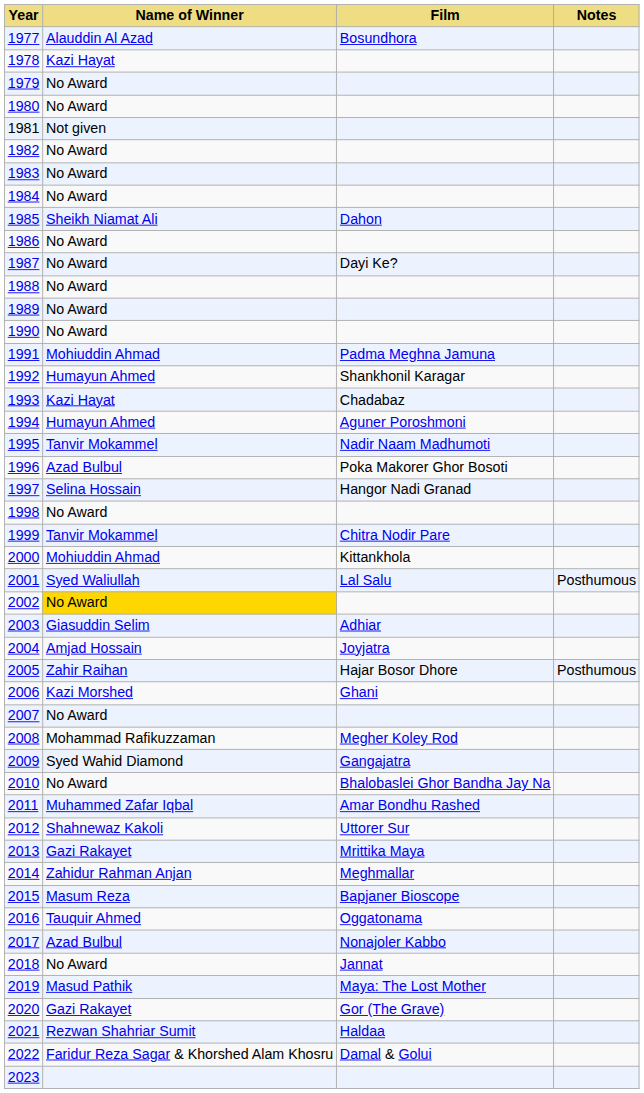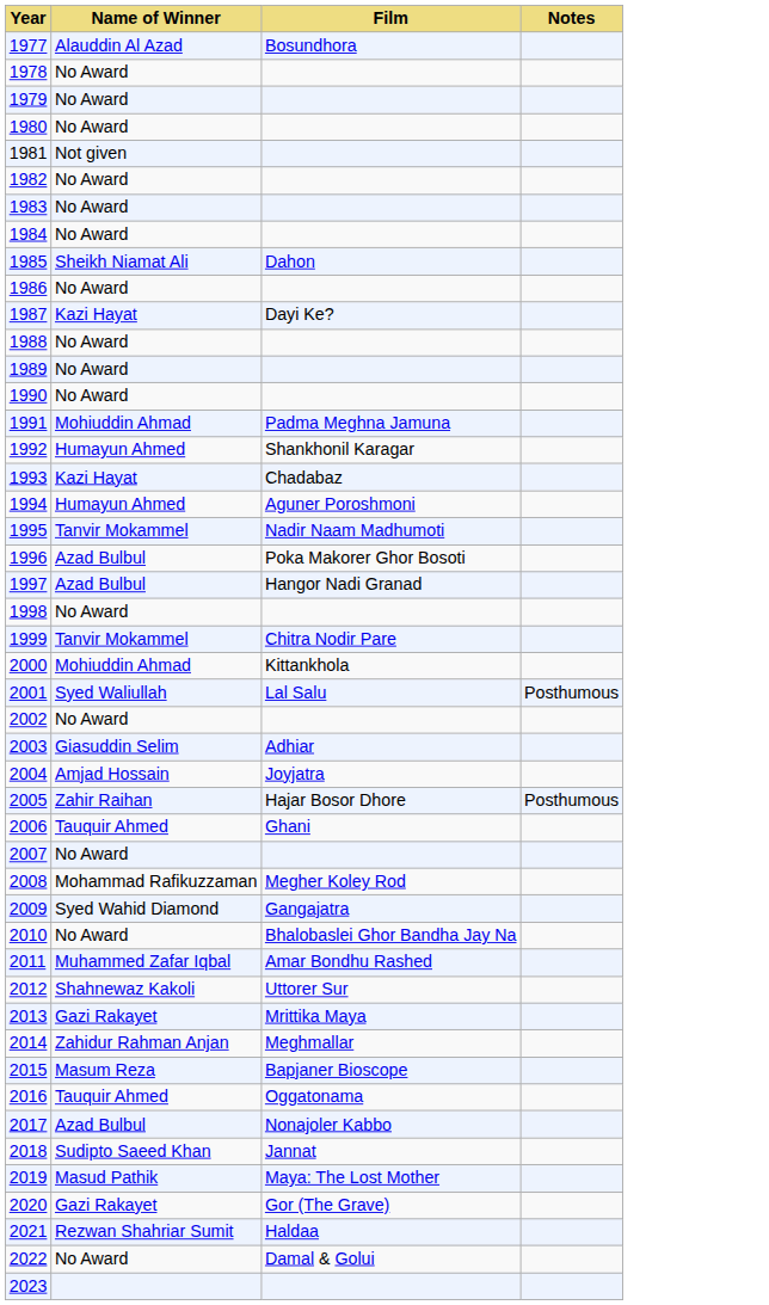1978 | Name of Winner: Kazi Hayat -> No Award
1987 | Name of Winner: No Award -> Kazi Hayat
1997 | Name of Winner: Selina Hossain -> Azad Bulbul
2002 | Name of Winner: gold background -> no background
2006 | Name of Winner: Kazi Morshed -> Tauquir Ahmed
2018 | Name of Winner: No Award -> Sudipto Saeed Khan
2022 | Name of Winner: Faridur Reza Sagar & Khorshed Alam Khosru -> No Award
